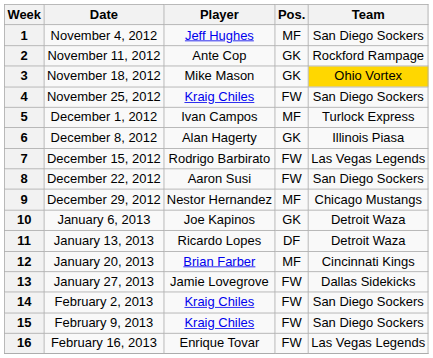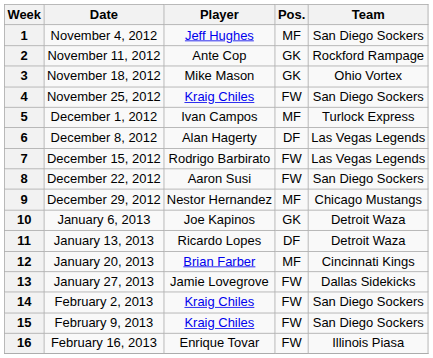3 | Team: gold background -> no background
6 | Pos.: GK -> DF
6 | Team: Illinois Piasa -> Las Vegas Legends
16 | Team: Las Vegas Legends -> Illinois Piasa
